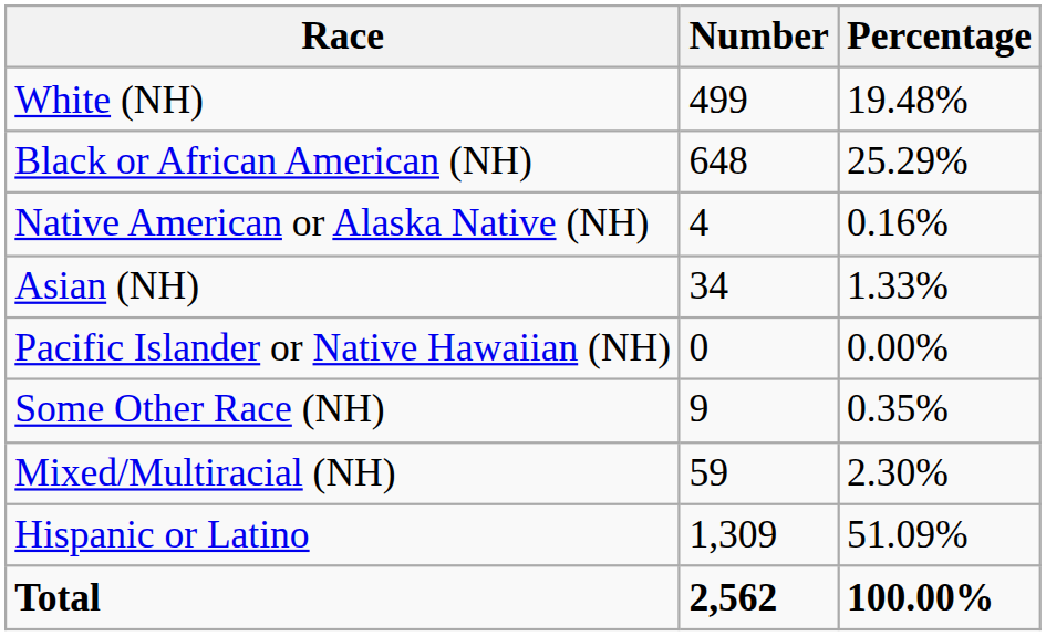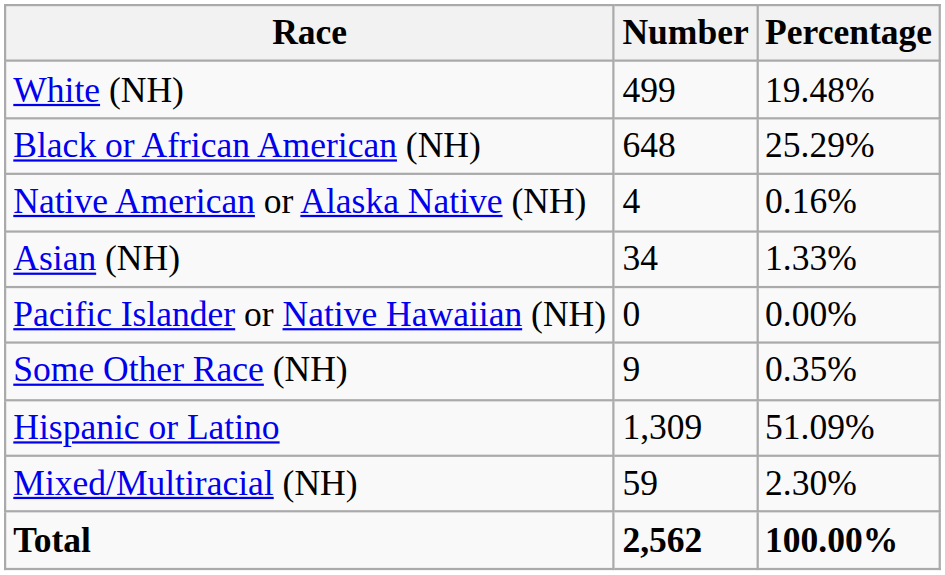rows swapped: Mixed/Multiracial (NH) <-> Hispanic or Latino
